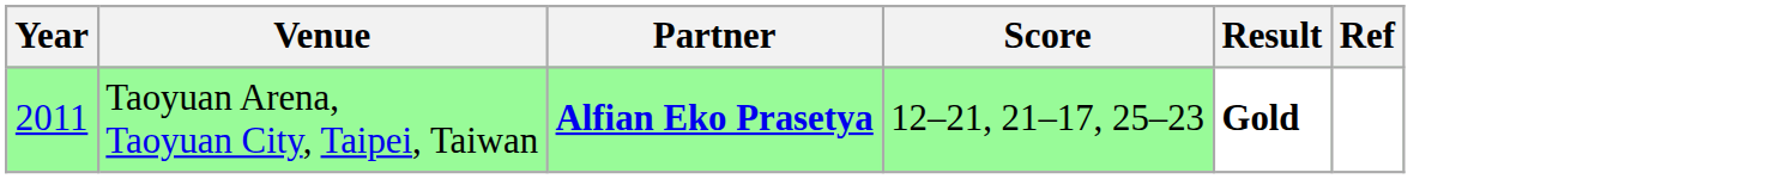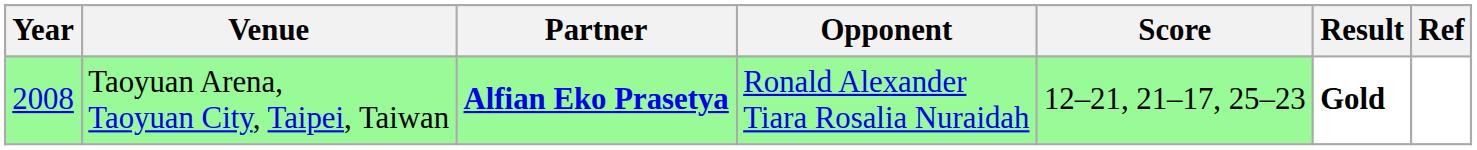+ column: Opponent | Ronald Alexander Tiara Rosalia Nuraidah
Taoyuan Arena, Taoyuan City, Taipei, Taiwan | Year: 2011 -> 2008
